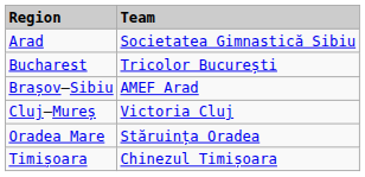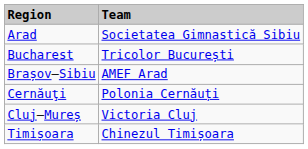+ row: Cernăuţi | Polonia Cernăuți
- row: Oradea Mare | Stăruința Oradea
